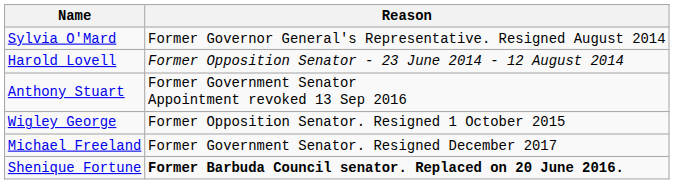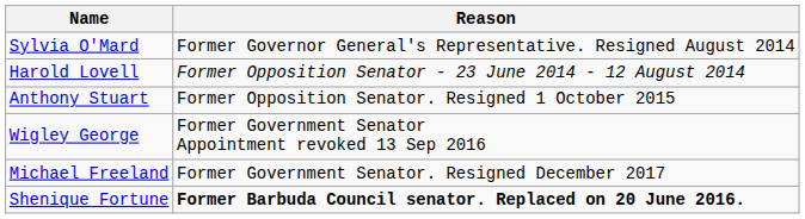Anthony Stuart | Reason: Former Government Senator Appointment revoked 13 Sep 2016 -> Former Opposition Senator. Resigned 1 October 2015
Wigley George | Reason: Former Opposition Senator. Resigned 1 October 2015 -> Former Government Senator Appointment revoked 13 Sep 2016
